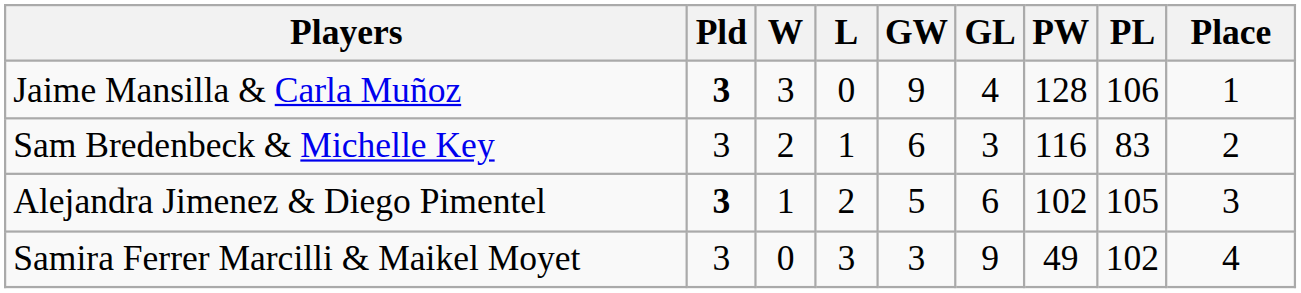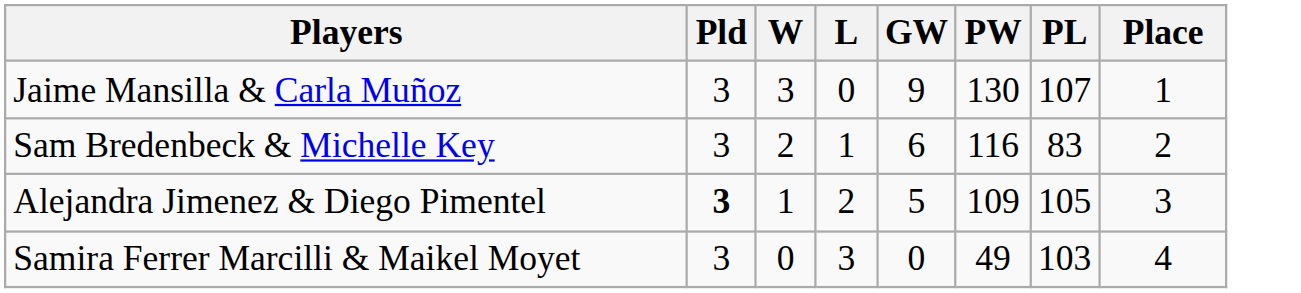- column: GL | 4 | 3 | 6 | 9
Jaime Mansilla & Carla Muñoz | Pld: bold -> normal
Jaime Mansilla & Carla Muñoz | PW: 128 -> 130
Jaime Mansilla & Carla Muñoz | PL: 106 -> 107
Alejandra Jimenez & Diego Pimentel | PW: 102 -> 109
Samira Ferrer Marcilli & Maikel Moyet | GW: 3 -> 0
Samira Ferrer Marcilli & Maikel Moyet | PL: 102 -> 103
